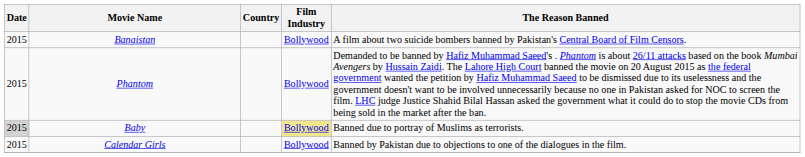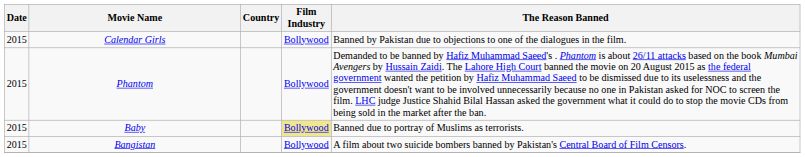rows swapped: Calendar Girls <-> Bangistan
Baby | Date: lightgrey background -> no background
